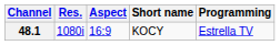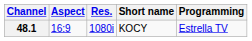columns swapped: Res. <-> Aspect
